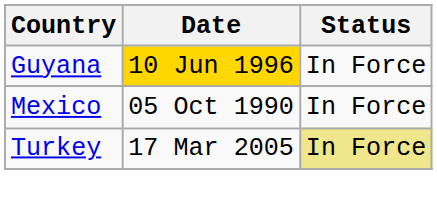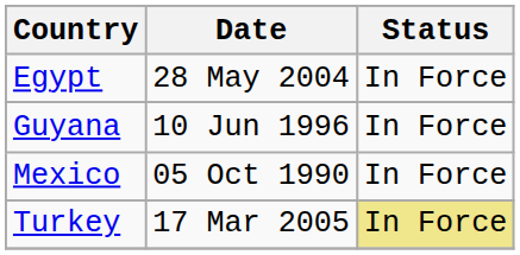+ row: Egypt | 28 May 2004 | In Force
Guyana | Date: gold background -> no background
